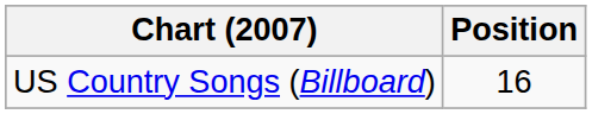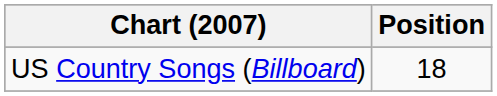US Country Songs (Billboard) | Position: 16 -> 18
